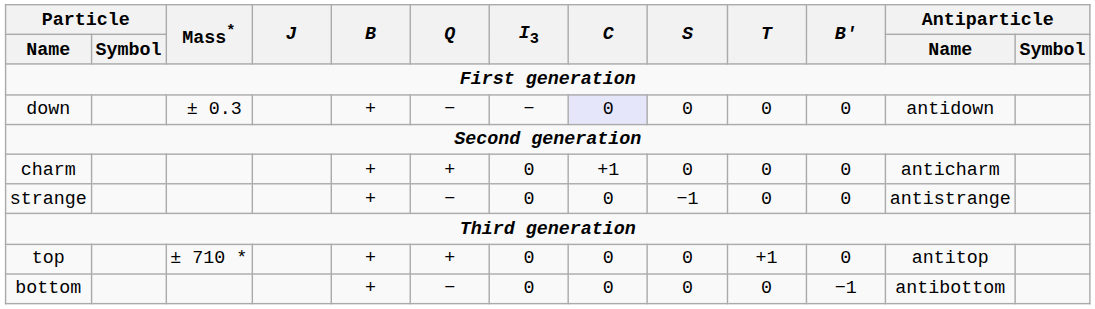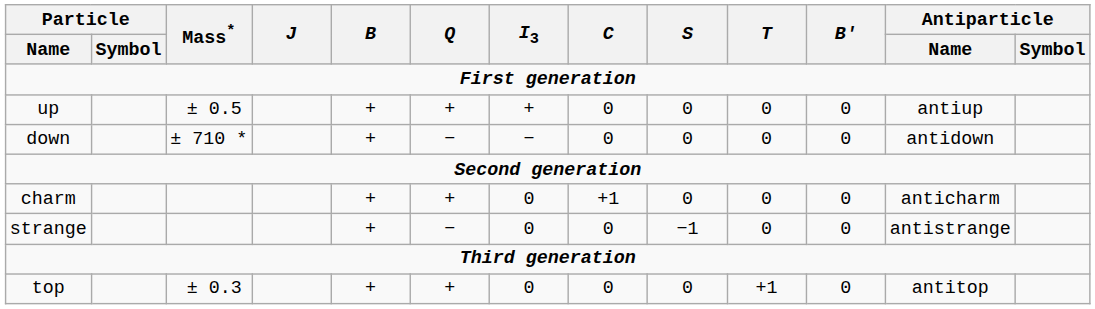+ row: up | ± 0.5 | + | + | + | 0 | 0 | 0 | 0 | antiup
down | Mass*: ± 0.3 -> ± 710 *
down | C: lavender background -> no background
top | Mass*: ± 710 * -> ± 0.3
- row: bottom | + | − | 0 | 0 | 0 | 0 | −1 | antibottom
